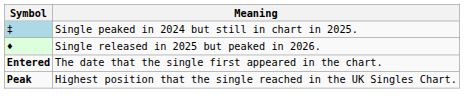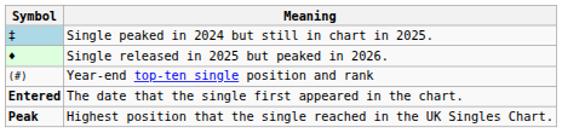+ row: (#) | Year-end top-ten single position and rank
